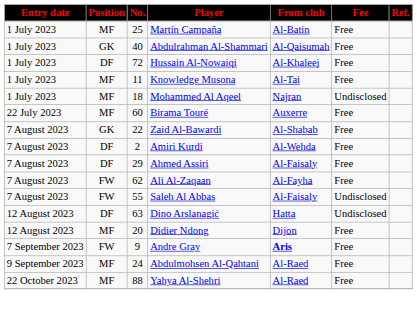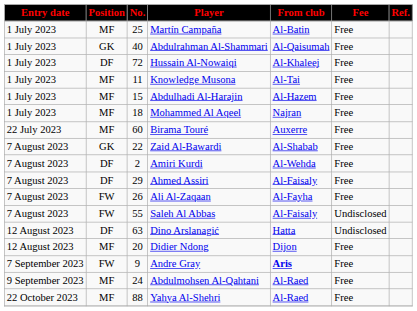+ row: 1 July 2023 | MF | 15 | Abdulhadi Al-Harajin | Al-Hazem | Free
Mohammed Al Aqeel | Fee: Undisclosed -> Free
Ali Al-Zaqaan | No.: 62 -> 26
